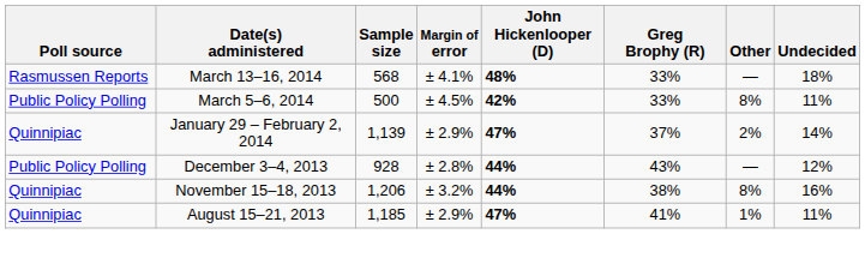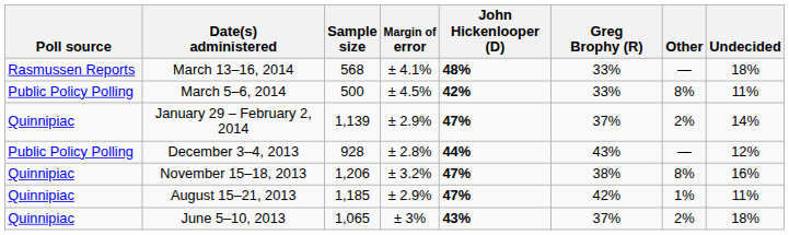November 15–18, 2013 | John Hickenlooper (D): 44% -> 47%
August 15–21, 2013 | Greg Brophy (R): 41% -> 42%
+ row: Quinnipiac | June 5–10, 2013 | 1,065 | ± 3% | 43% | 37% | 2% | 18%
